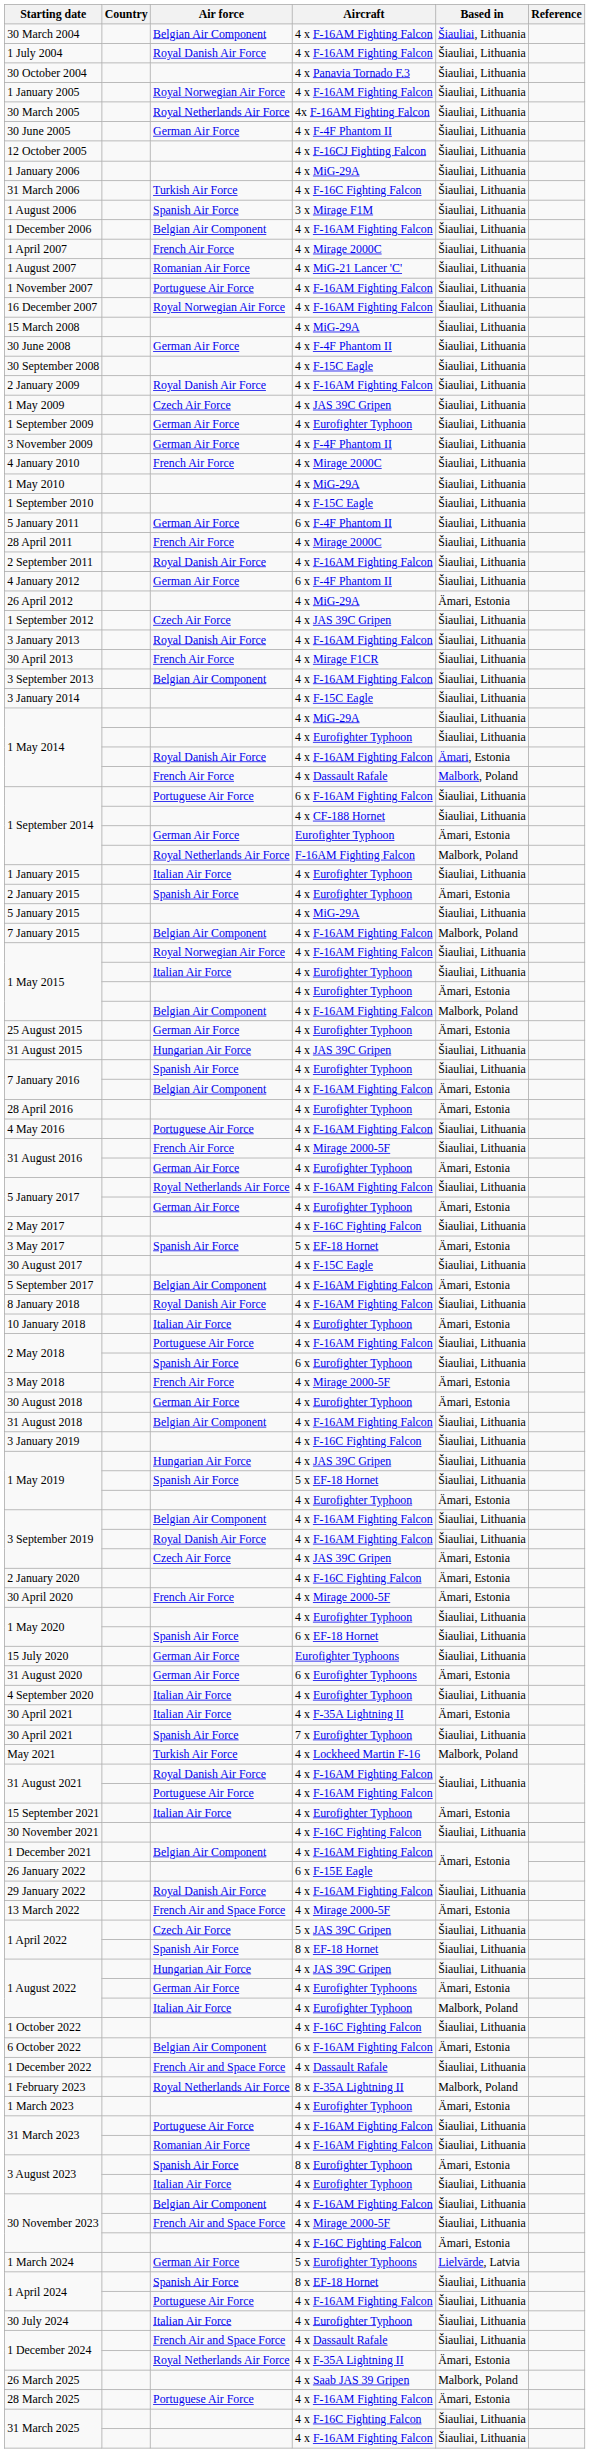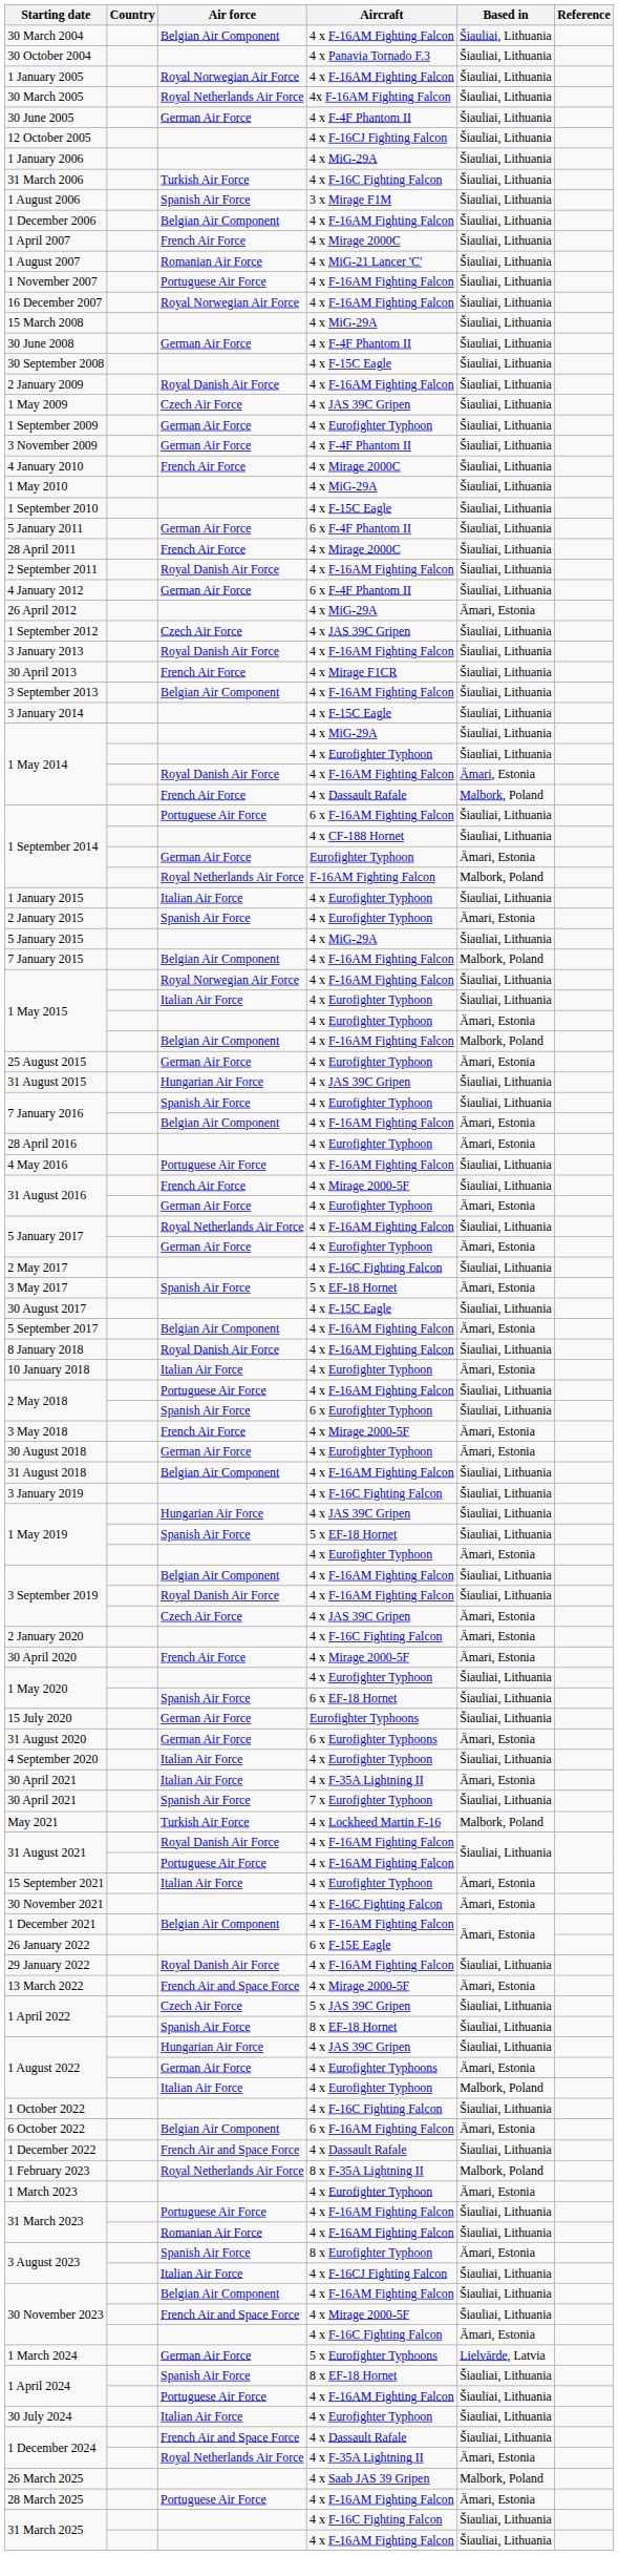- row: 1 July 2004 | Royal Danish Air Force | 4 x F-16AM Fighting Falcon | Šiauliai, Lithuania
30 November 2021 | Based in: Šiauliai, Lithuania -> Ämari, Estonia
3 August 2023 / Italian Air Force | Aircraft: 4 x Eurofighter Typhoon -> 4 x F-16CJ Fighting Falcon
